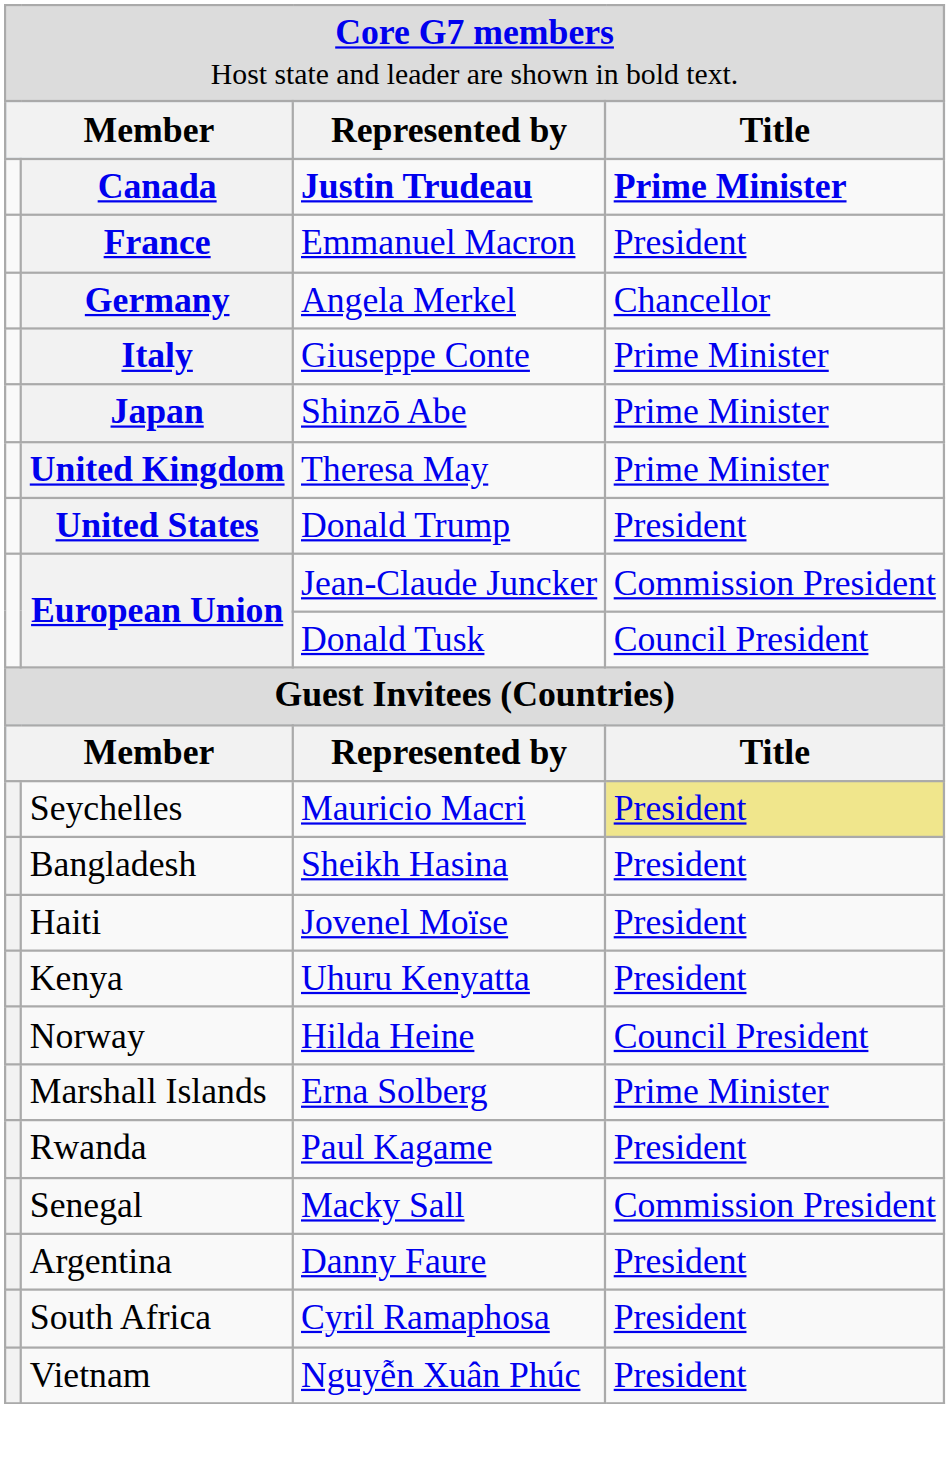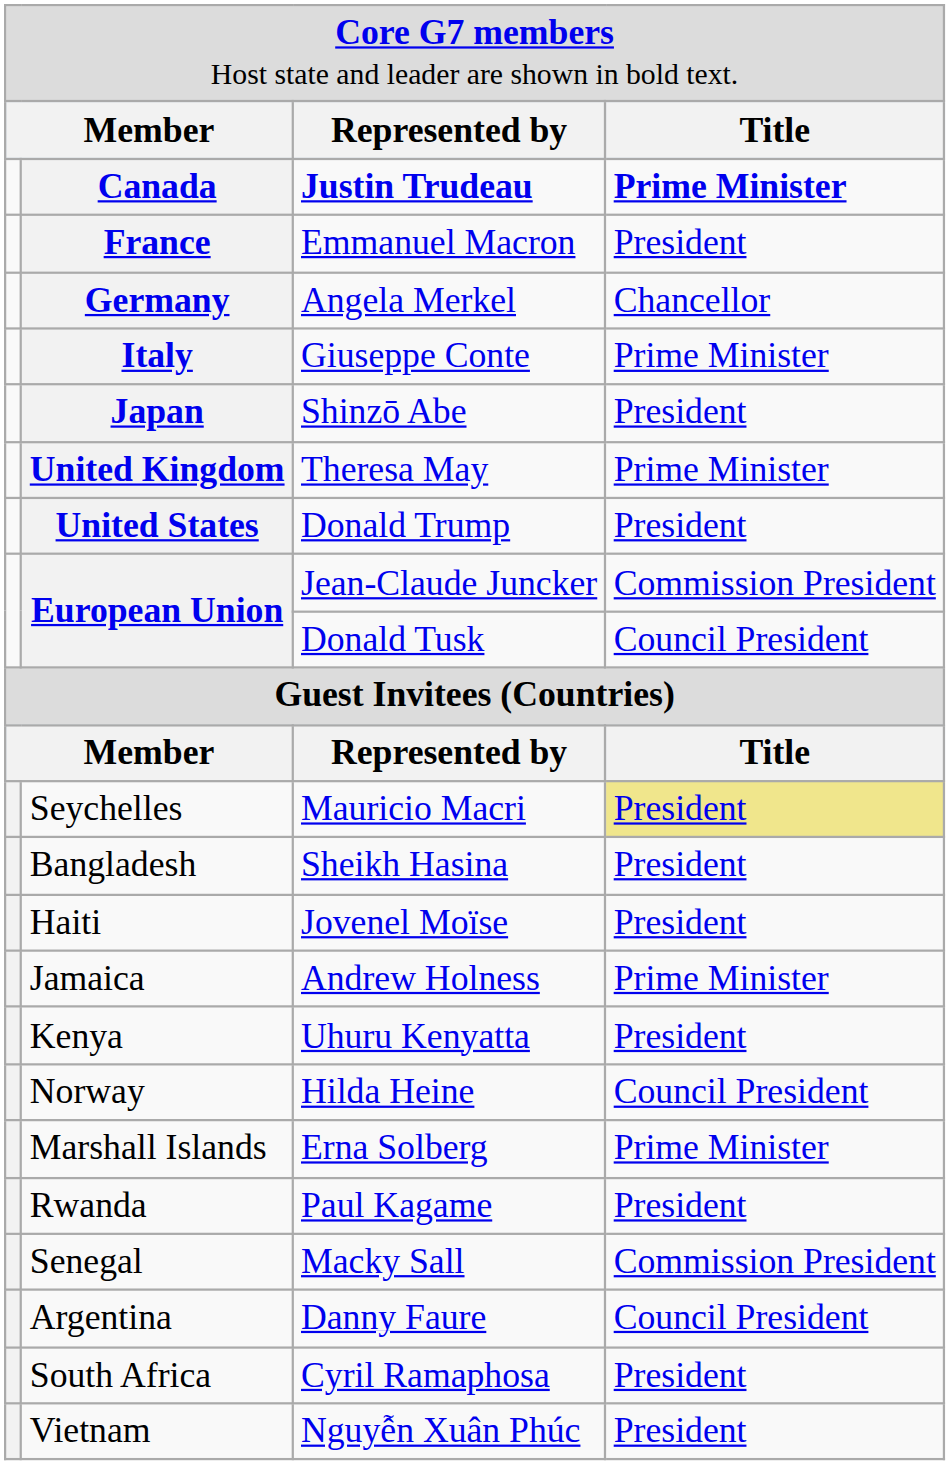Shinzō Abe | column 4: Prime Minister -> President
+ row: Jamaica | Andrew Holness | Prime Minister
Danny Faure | column 4: President -> Council President
